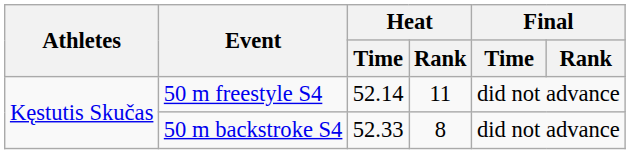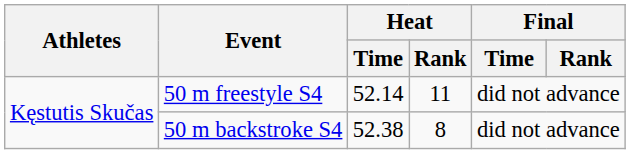50 m backstroke S4 | Heat / Time: 52.33 -> 52.38
